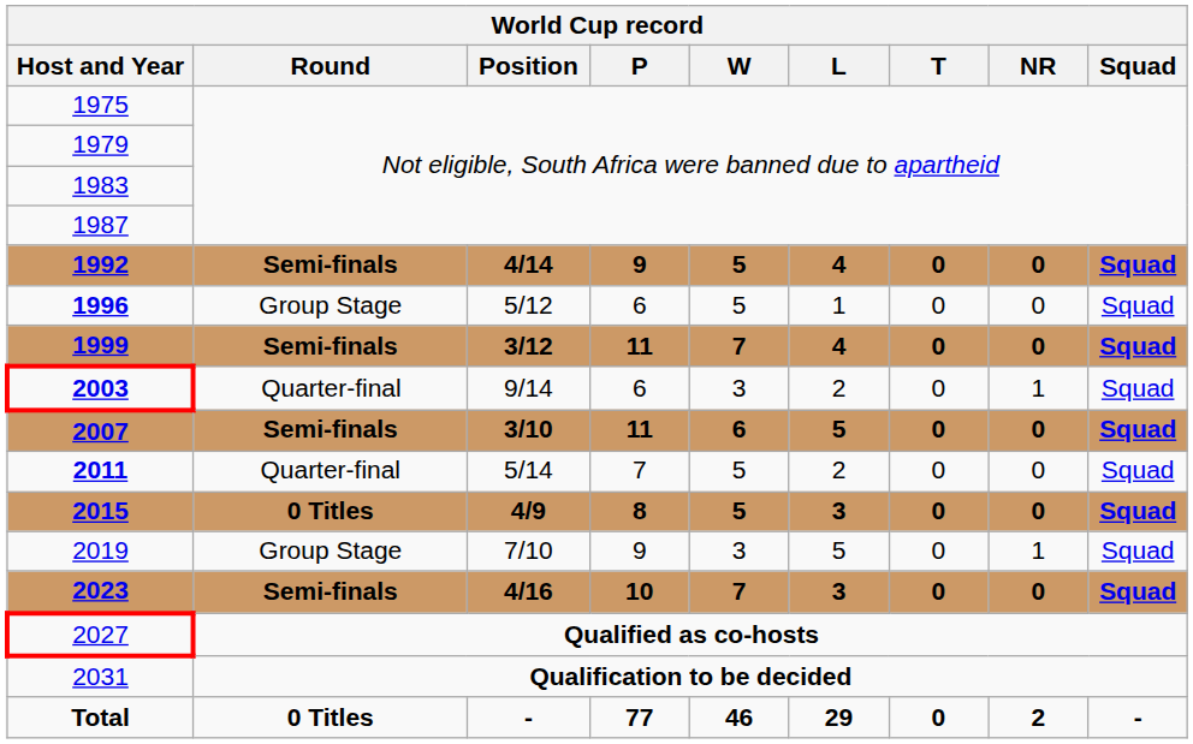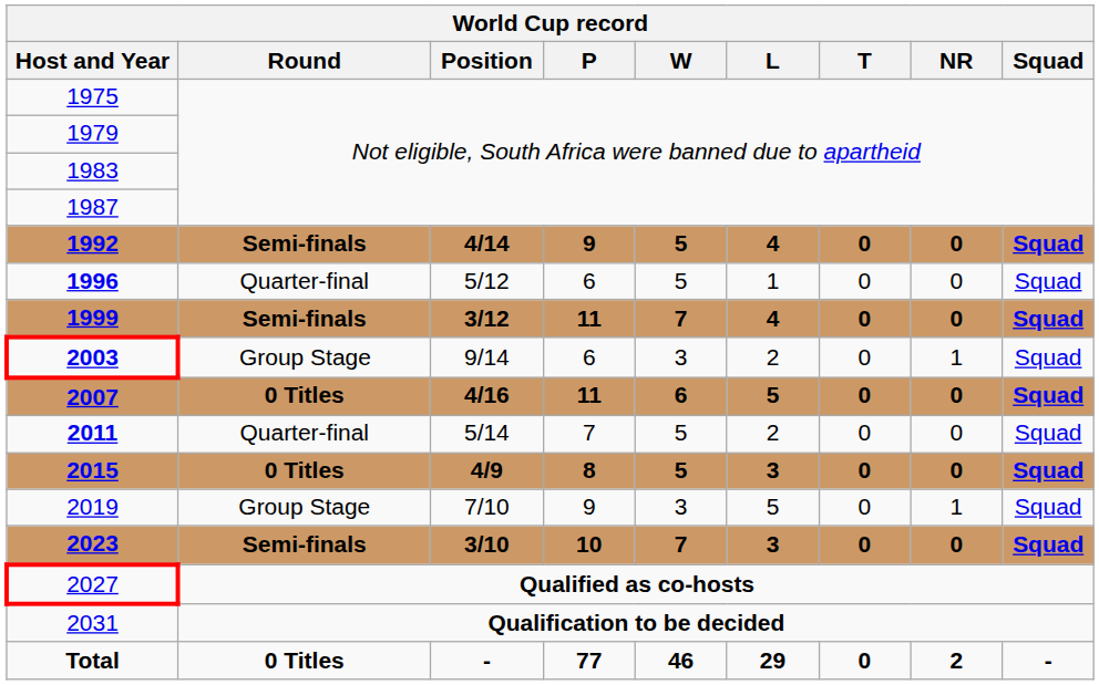1996 | Round: Group Stage -> Quarter-final
2003 | Round: Quarter-final -> Group Stage
2007 | Round: Semi-finals -> 0 Titles
2007 | Position: 3/10 -> 4/16
2023 | Position: 4/16 -> 3/10
